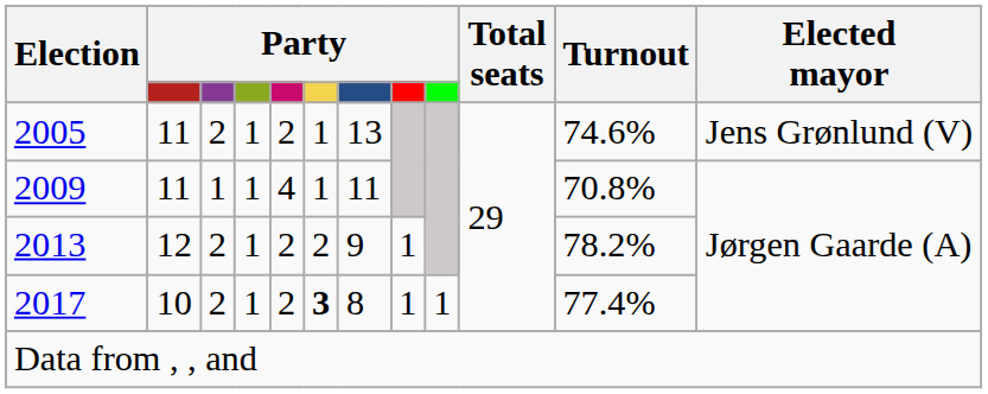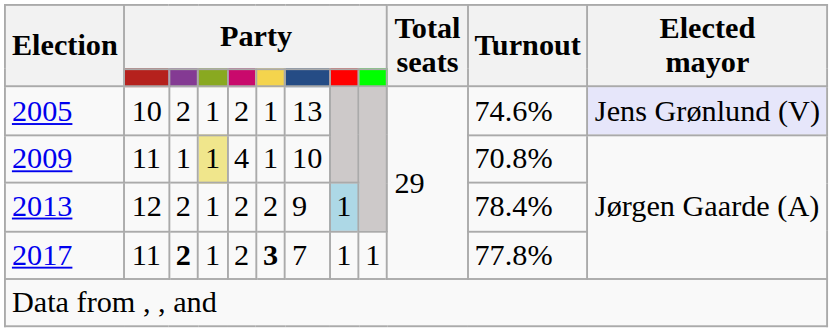2005 | column 2: 11 -> 10
2005 | Elected mayor: no background -> lavender background
2009 | column 4: no background -> khaki background
2009 | column 7: 11 -> 10
2013 | column 8: no background -> lightblue background
2013 | Turnout: 78.2% -> 78.4%
2017 | column 2: 10 -> 11
2017 | column 3: normal -> bold
2017 | column 7: 8 -> 7
2017 | Turnout: 77.4% -> 77.8%
